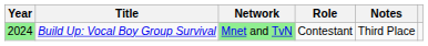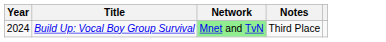- column: Role | Contestant
Build Up: Vocal Boy Group Survival | Year: lightgreen background -> no background
